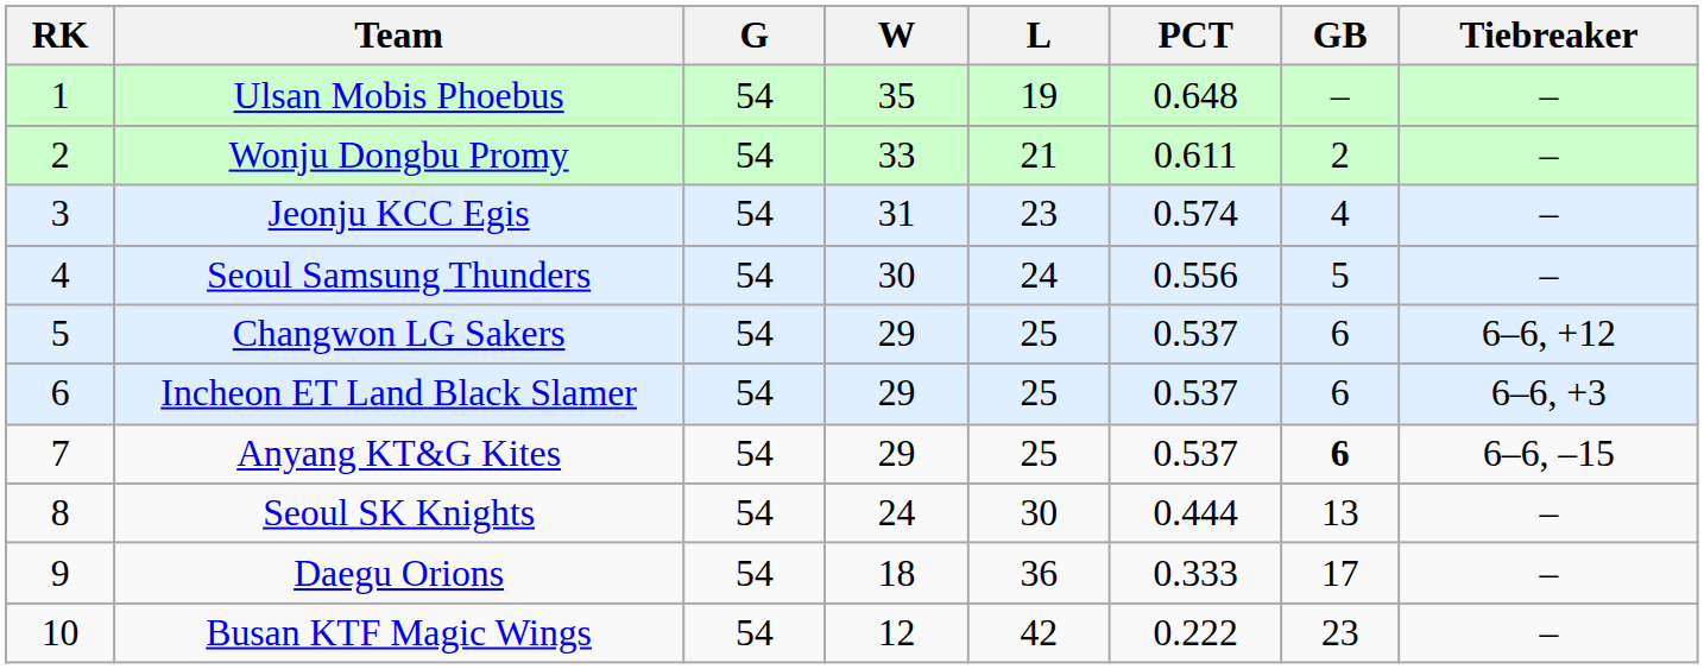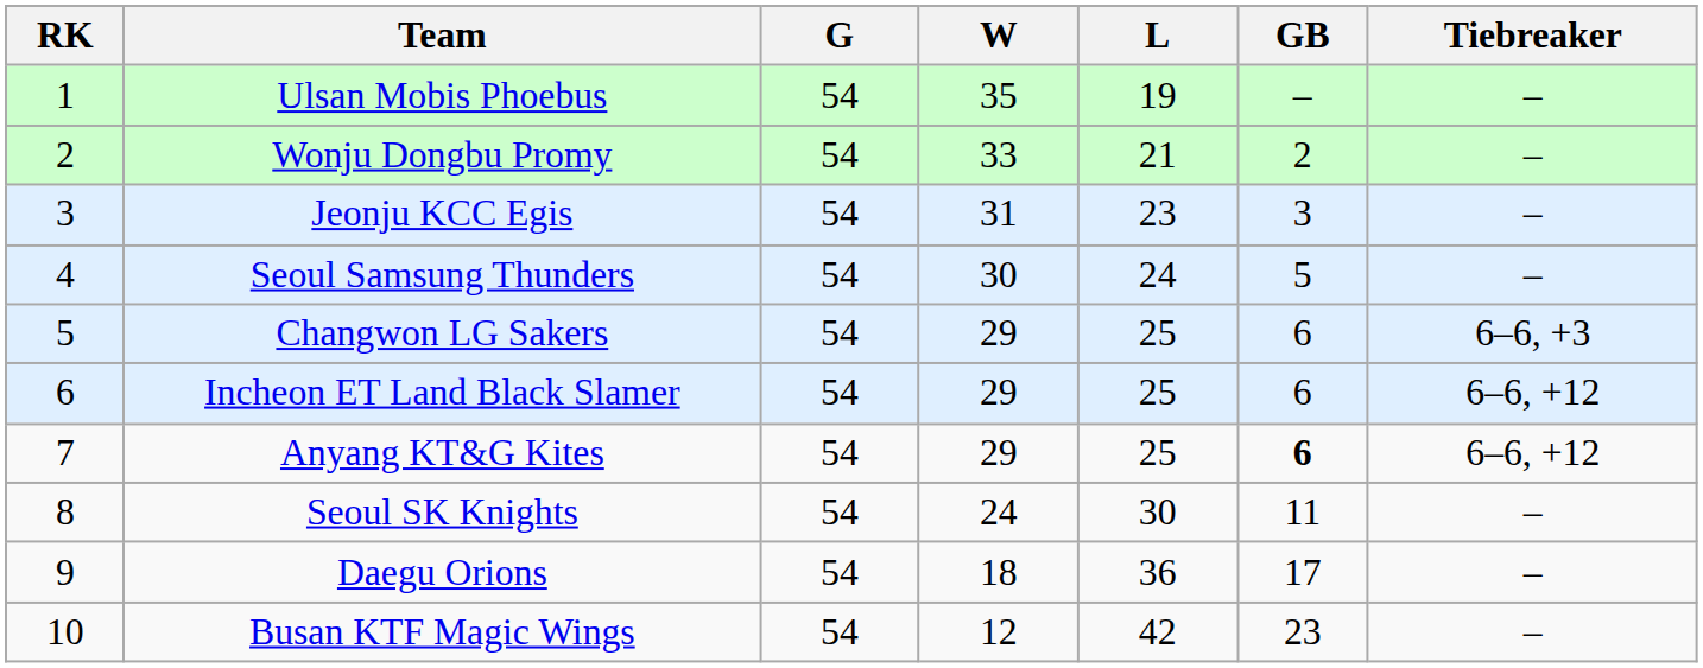- column: PCT | 0.648 | 0.611 | 0.574 | 0.556 | 0.537 | 0.537 | 0.537 | 0.444 | 0.333 | 0.222
Jeonju KCC Egis | GB: 4 -> 3
Changwon LG Sakers | Tiebreaker: 6–6, +12 -> 6–6, +3
Incheon ET Land Black Slamer | Tiebreaker: 6–6, +3 -> 6–6, +12
Anyang KT&G Kites | Tiebreaker: 6–6, –15 -> 6–6, +12
Seoul SK Knights | GB: 13 -> 11
